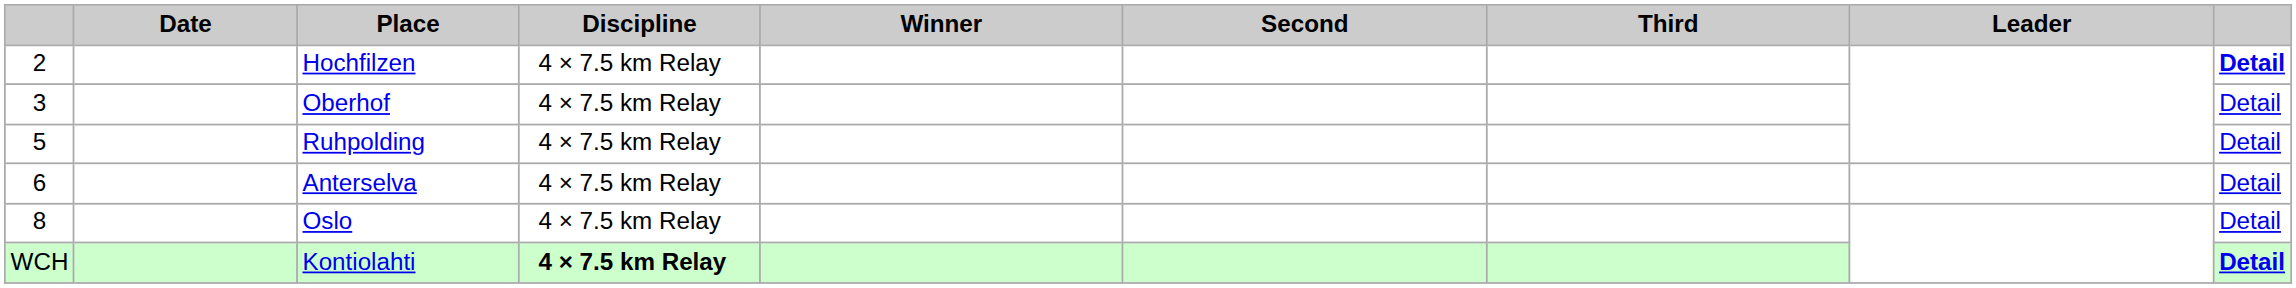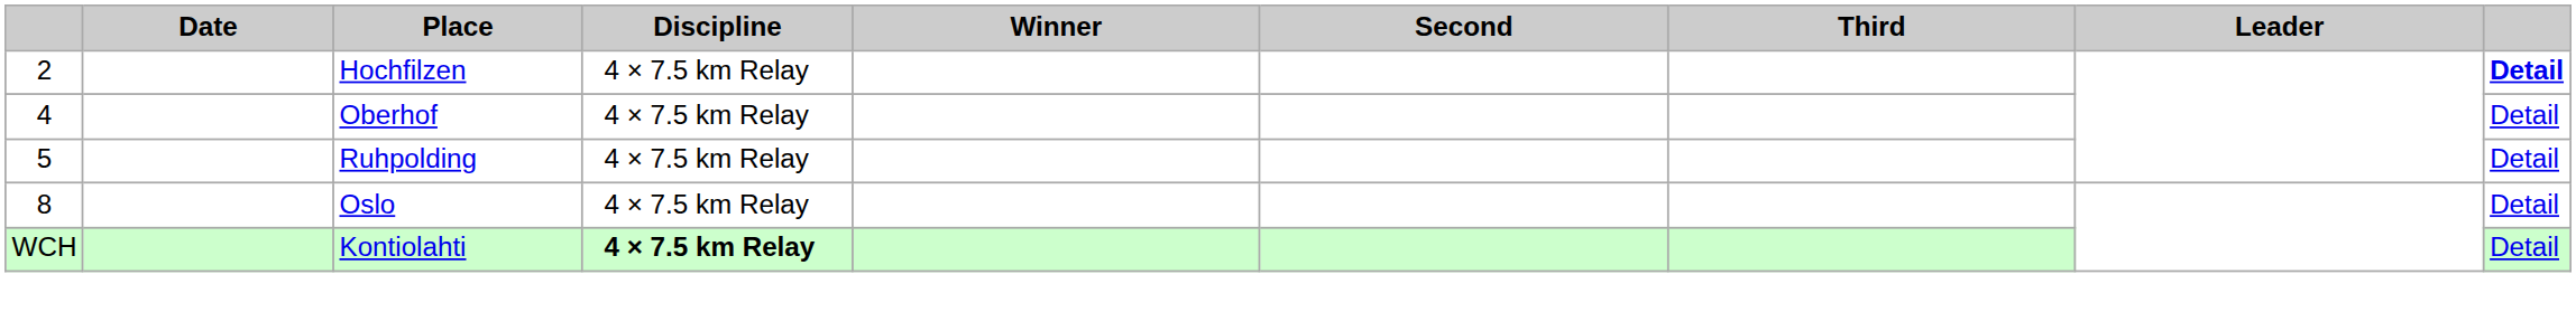Oberhof | column 1: 3 -> 4
- row: 6 | Anterselva | 4 × 7.5 km Relay | Detail
Kontiolahti | column 9: bold -> normal
